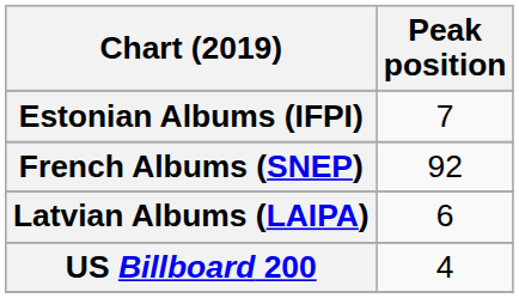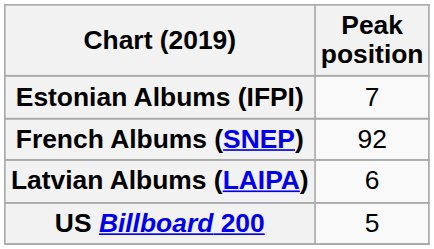US Billboard 200 | Peak position: 4 -> 5
